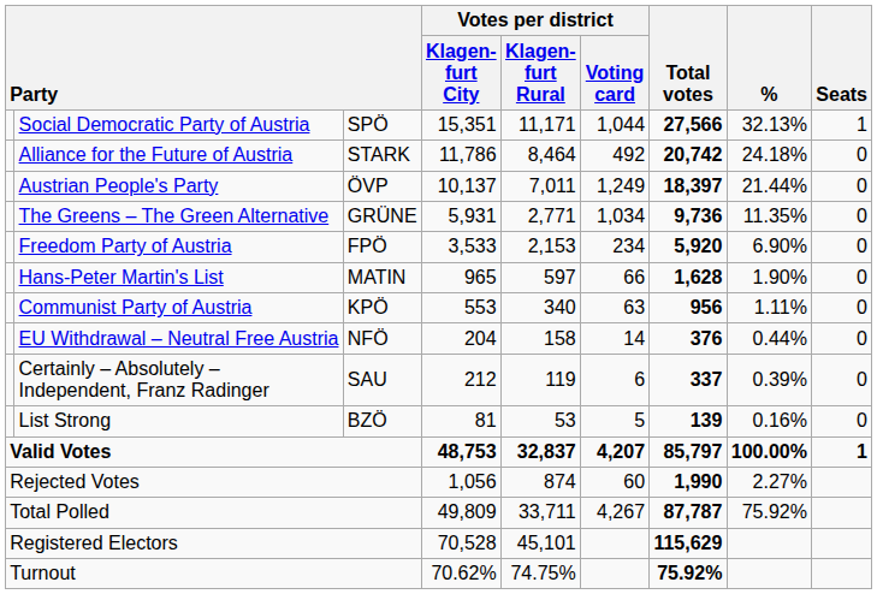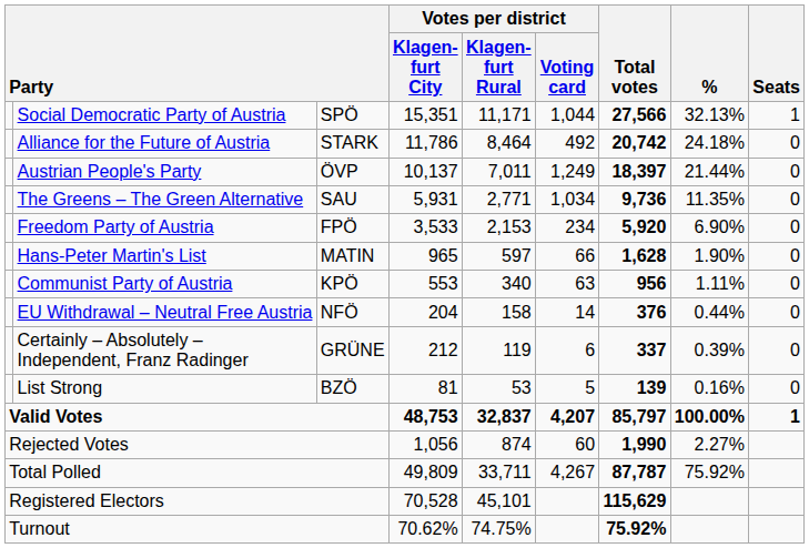The Greens – The Green Alternative | column 3: GRÜNE -> SAU
Certainly – Absolutely – Independent, Franz Radinger | column 3: SAU -> GRÜNE
